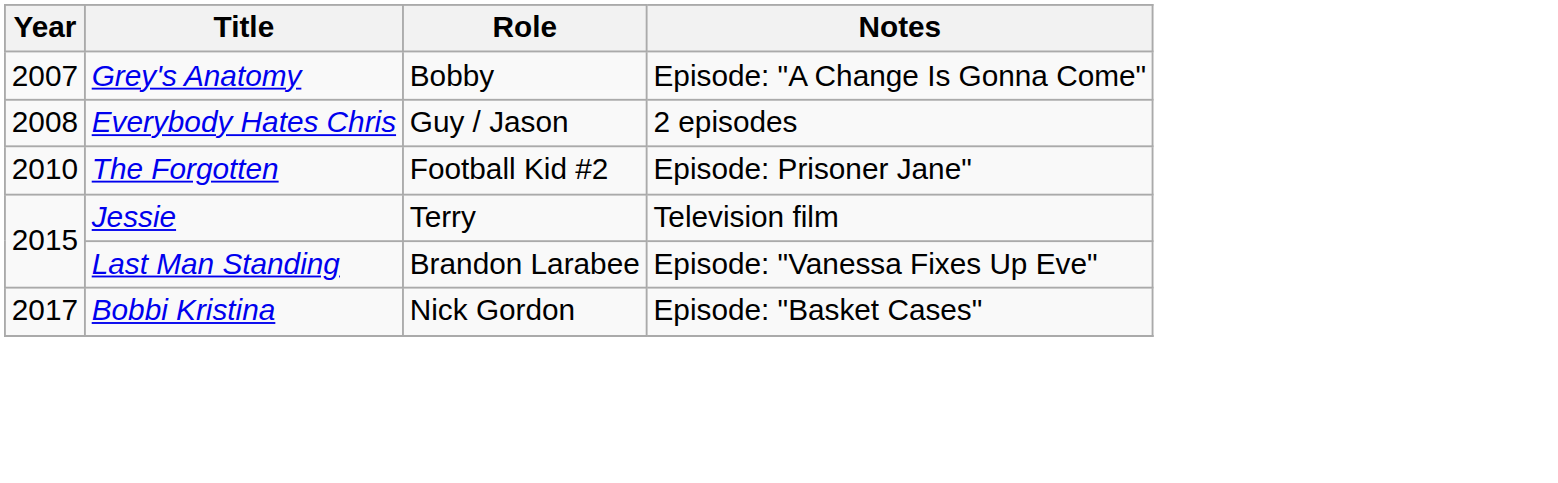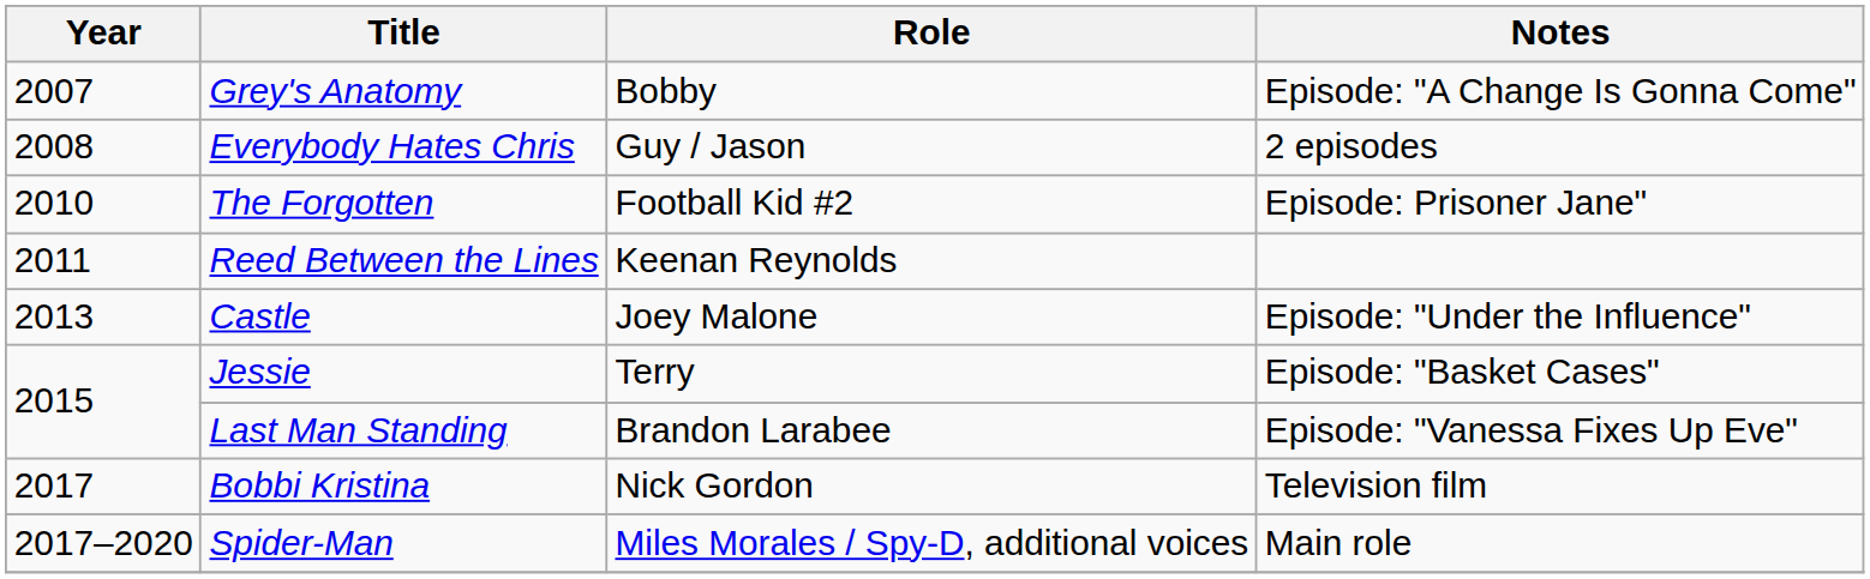+ row: 2011 | Reed Between the Lines | Keenan Reynolds
+ row: 2013 | Castle | Joey Malone | Episode: "Under the Influence"
Jessie | Notes: Television film -> Episode: "Basket Cases"
Bobbi Kristina | Notes: Episode: "Basket Cases" -> Television film
+ row: 2017–2020 | Spider-Man | Miles Morales / Spy-D, additional voices | Main role
